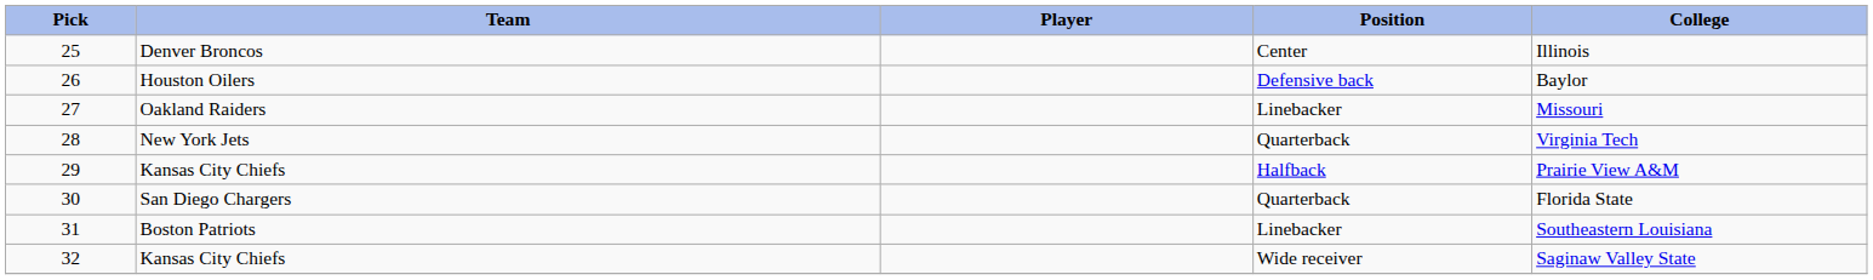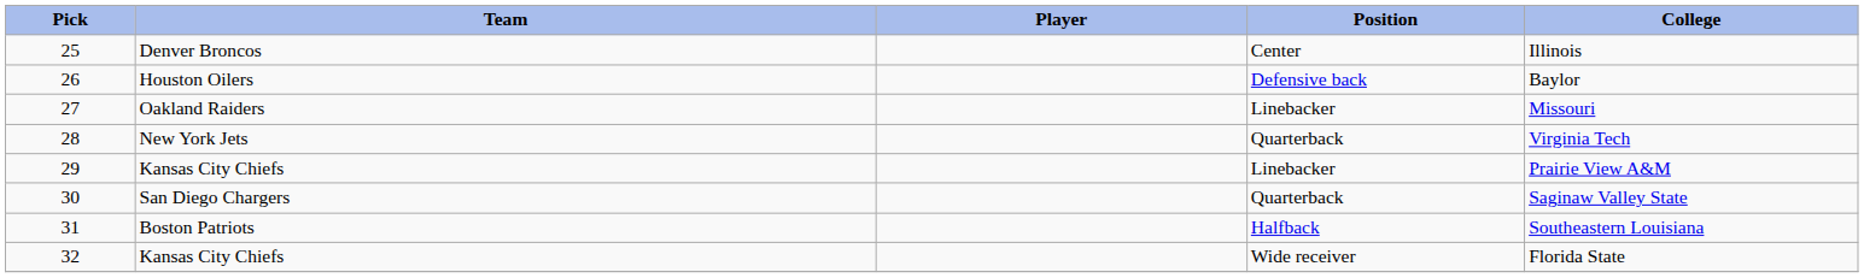29 | Position: Halfback -> Linebacker
30 | College: Florida State -> Saginaw Valley State
31 | Position: Linebacker -> Halfback
32 | College: Saginaw Valley State -> Florida State
